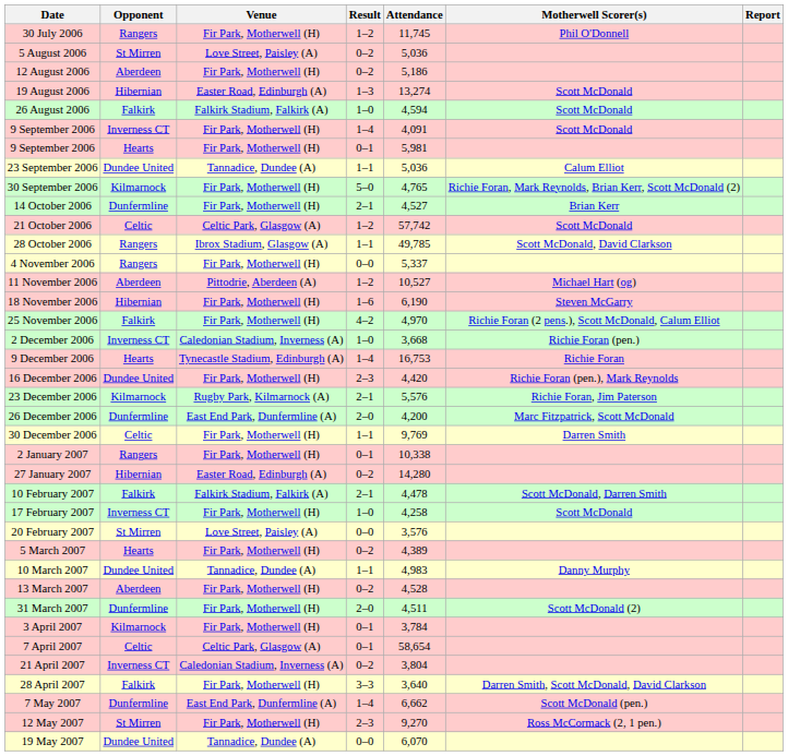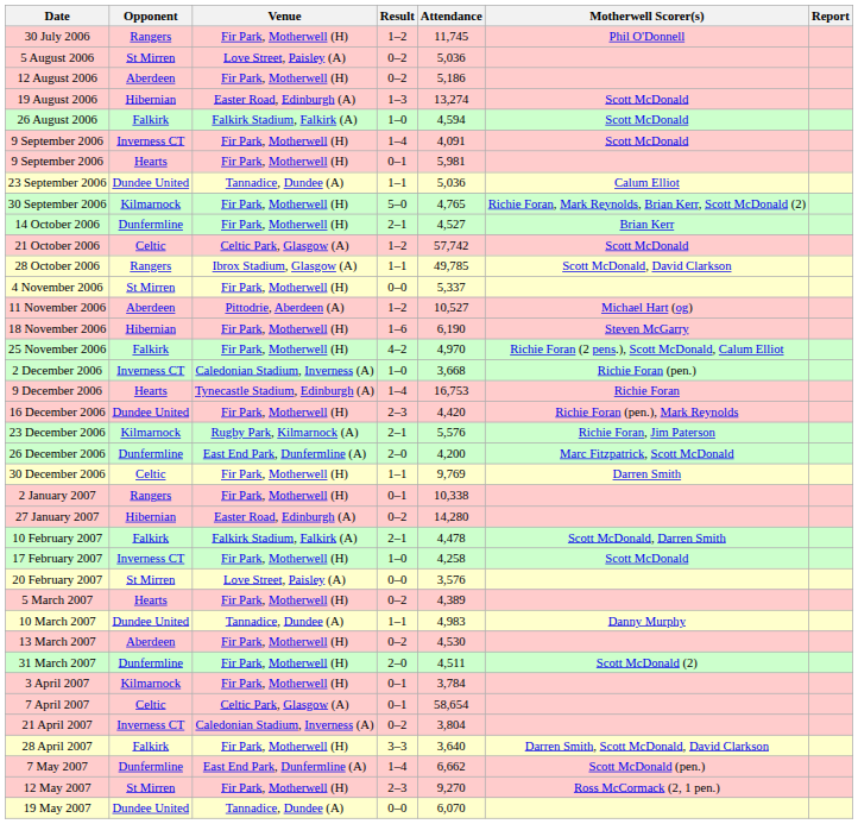4 November 2006 | Opponent: Rangers -> St Mirren
13 March 2007 | Attendance: 4,528 -> 4,530
